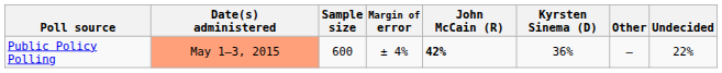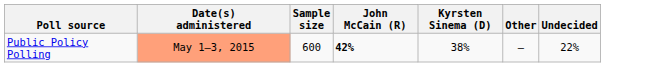- column: Margin of error | ± 4%
Public Policy Polling | Kyrsten Sinema (D): 36% -> 38%
